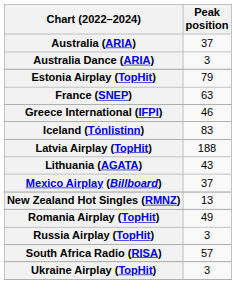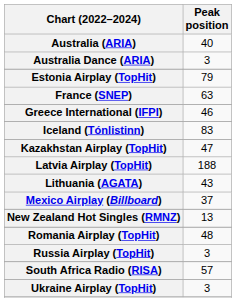Australia (ARIA) | Peak position: 37 -> 40
+ row: Kazakhstan Airplay (TopHit) | 47
Romania Airplay (TopHit) | Peak position: 49 -> 48
